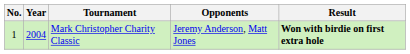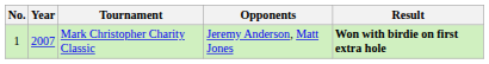Mark Christopher Charity Classic | Year: 2004 -> 2007
